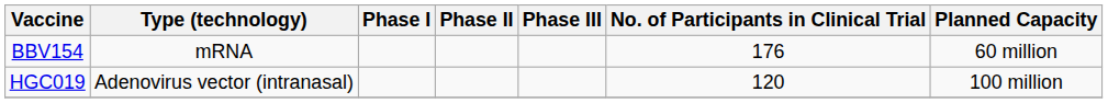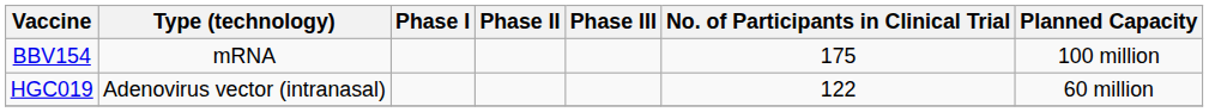BBV154 | No. of Participants in Clinical Trial: 176 -> 175
BBV154 | Planned Capacity: 60 million -> 100 million
HGC019 | No. of Participants in Clinical Trial: 120 -> 122
HGC019 | Planned Capacity: 100 million -> 60 million
